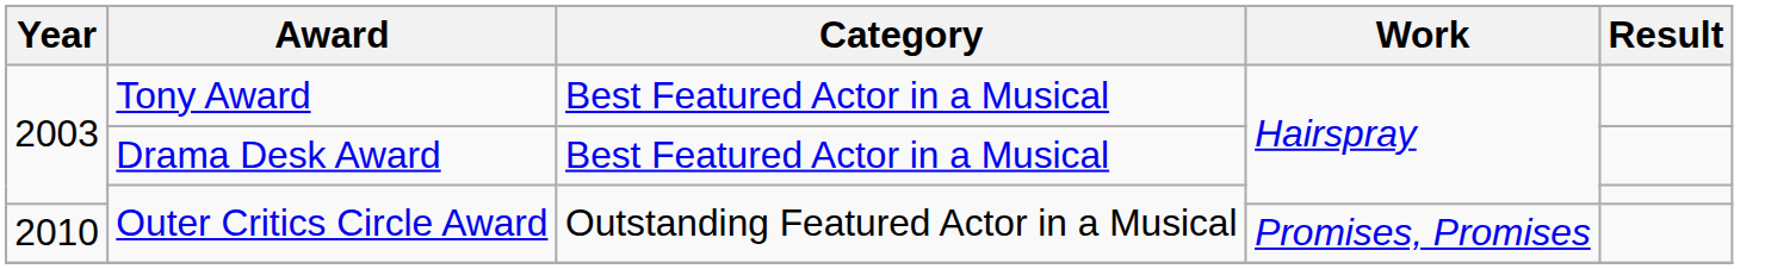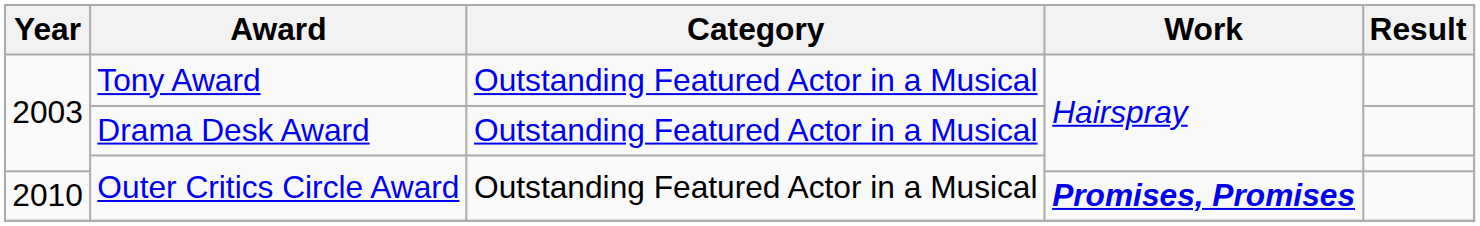Tony Award | Category: Best Featured Actor in a Musical -> Outstanding Featured Actor in a Musical
Drama Desk Award | Category: Best Featured Actor in a Musical -> Outstanding Featured Actor in a Musical
2010 / Outer Critics Circle Award | Work: normal -> bold
